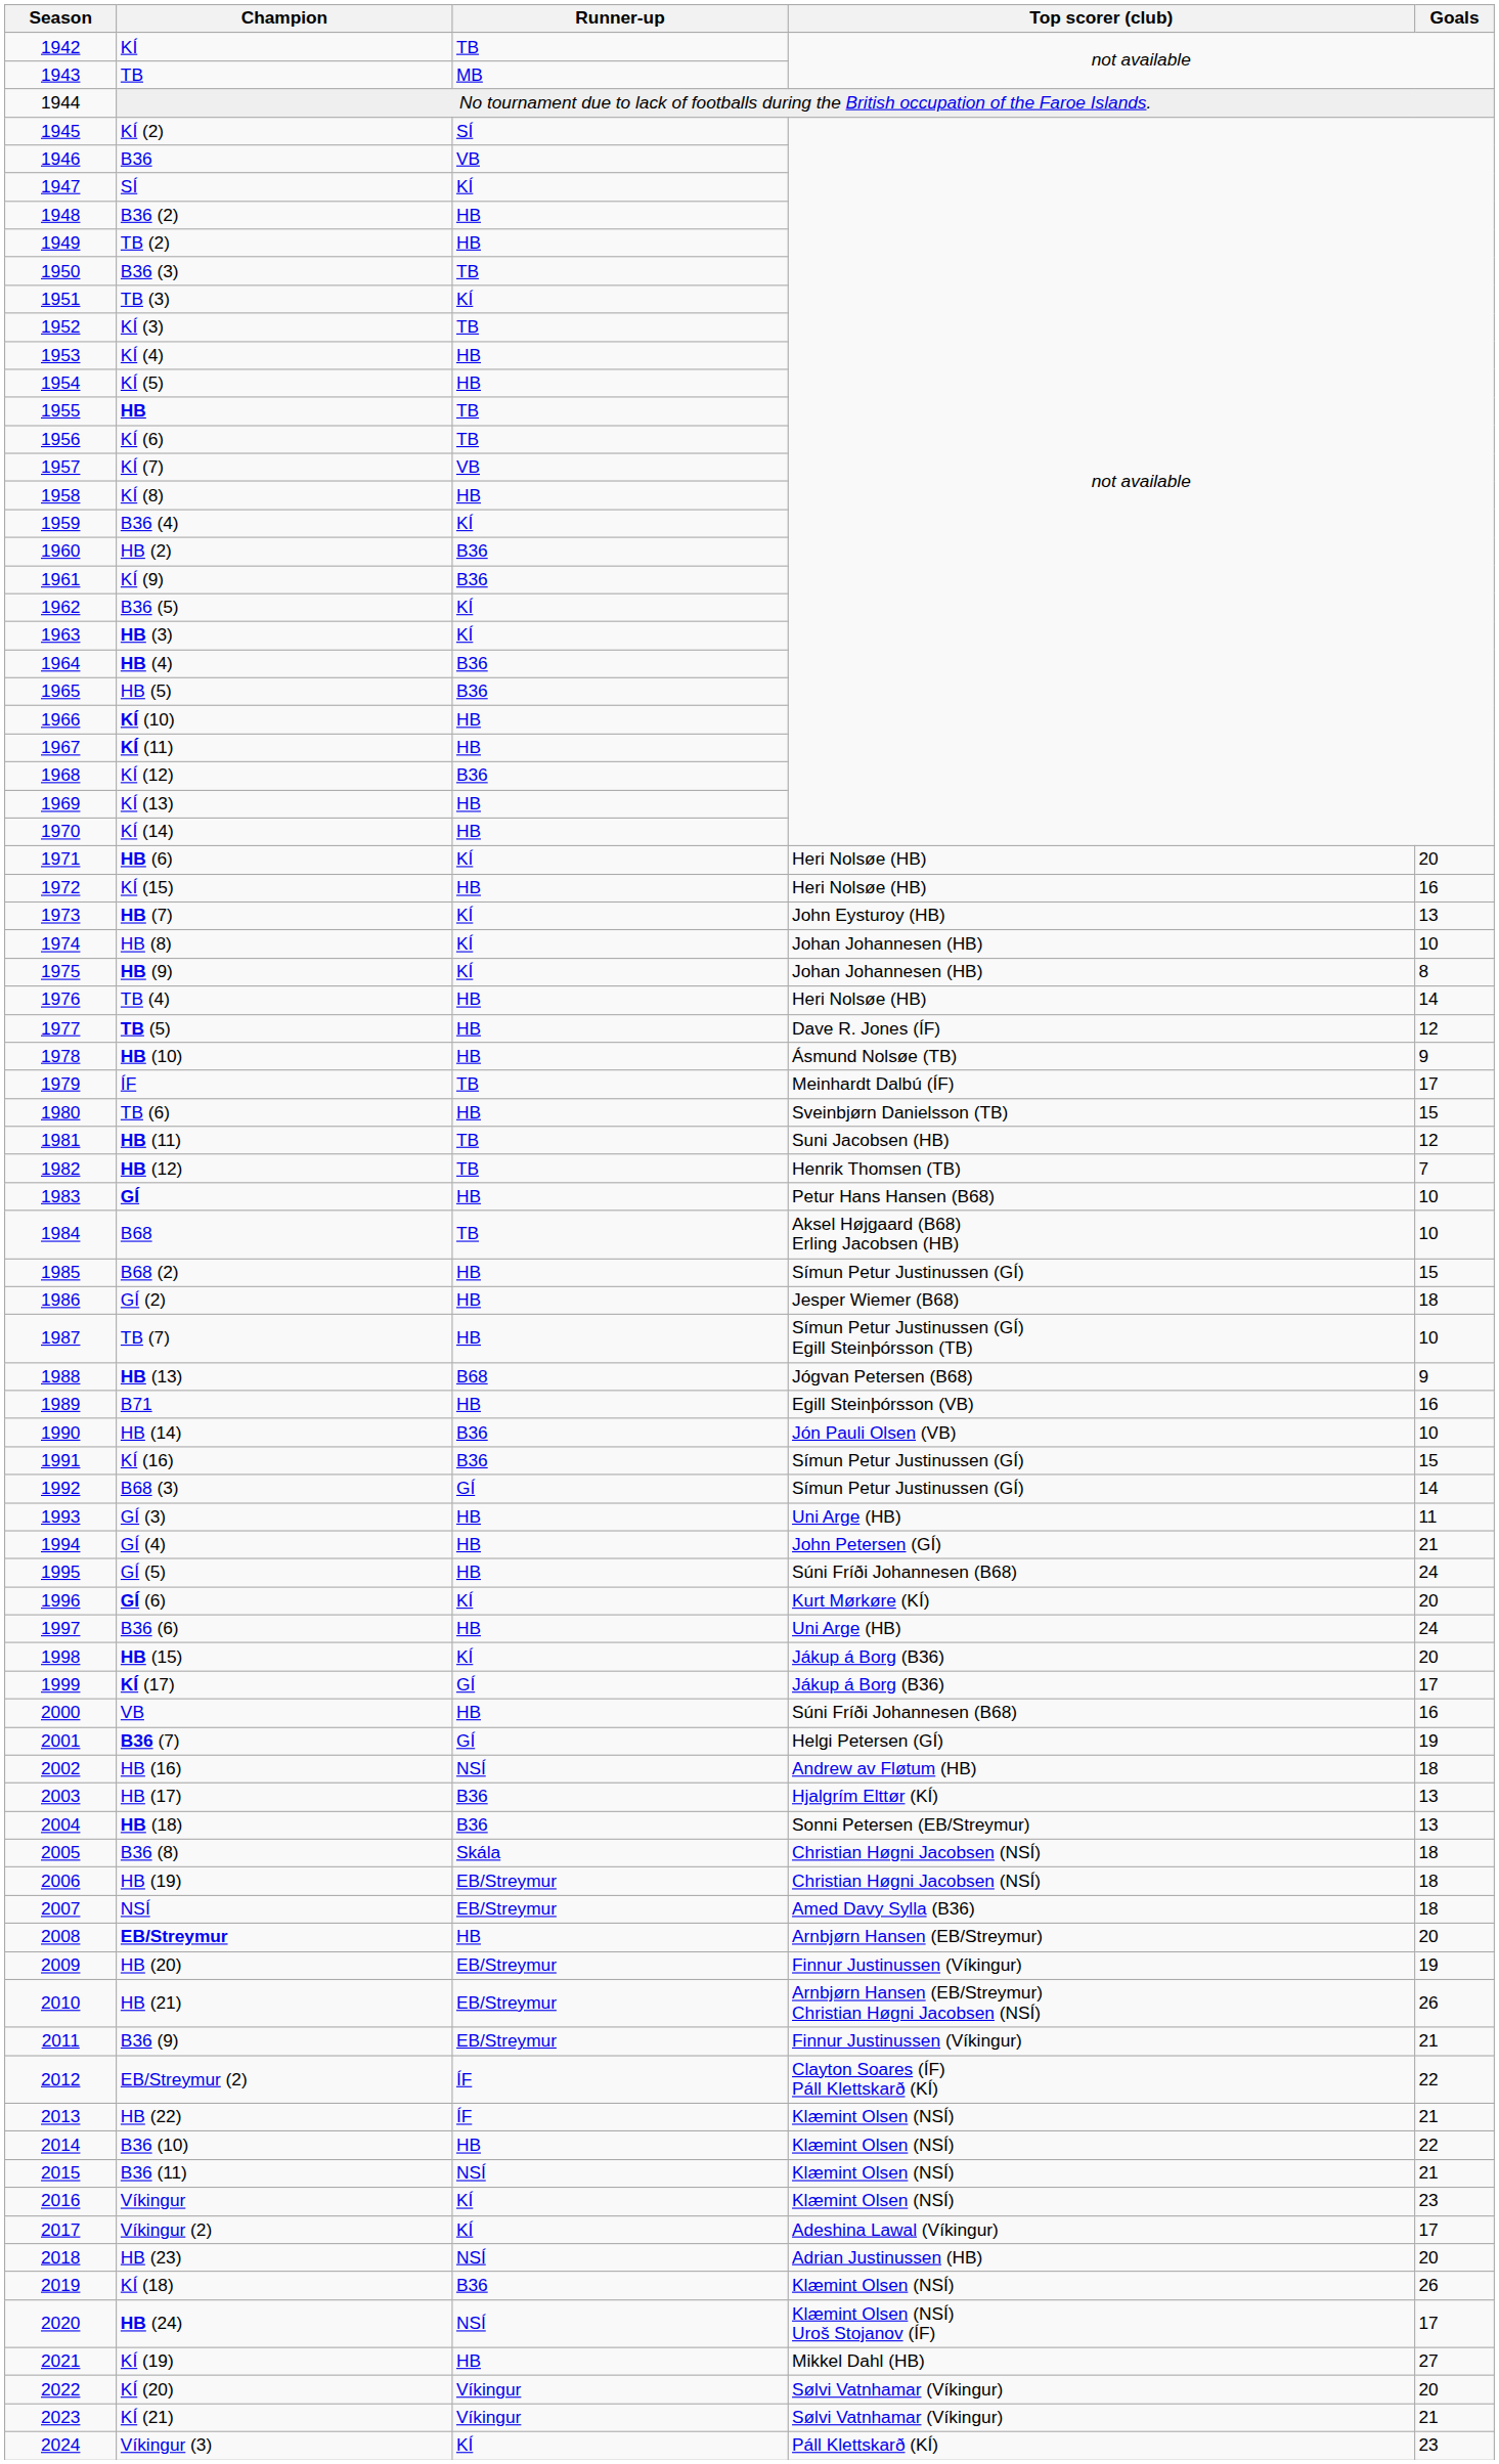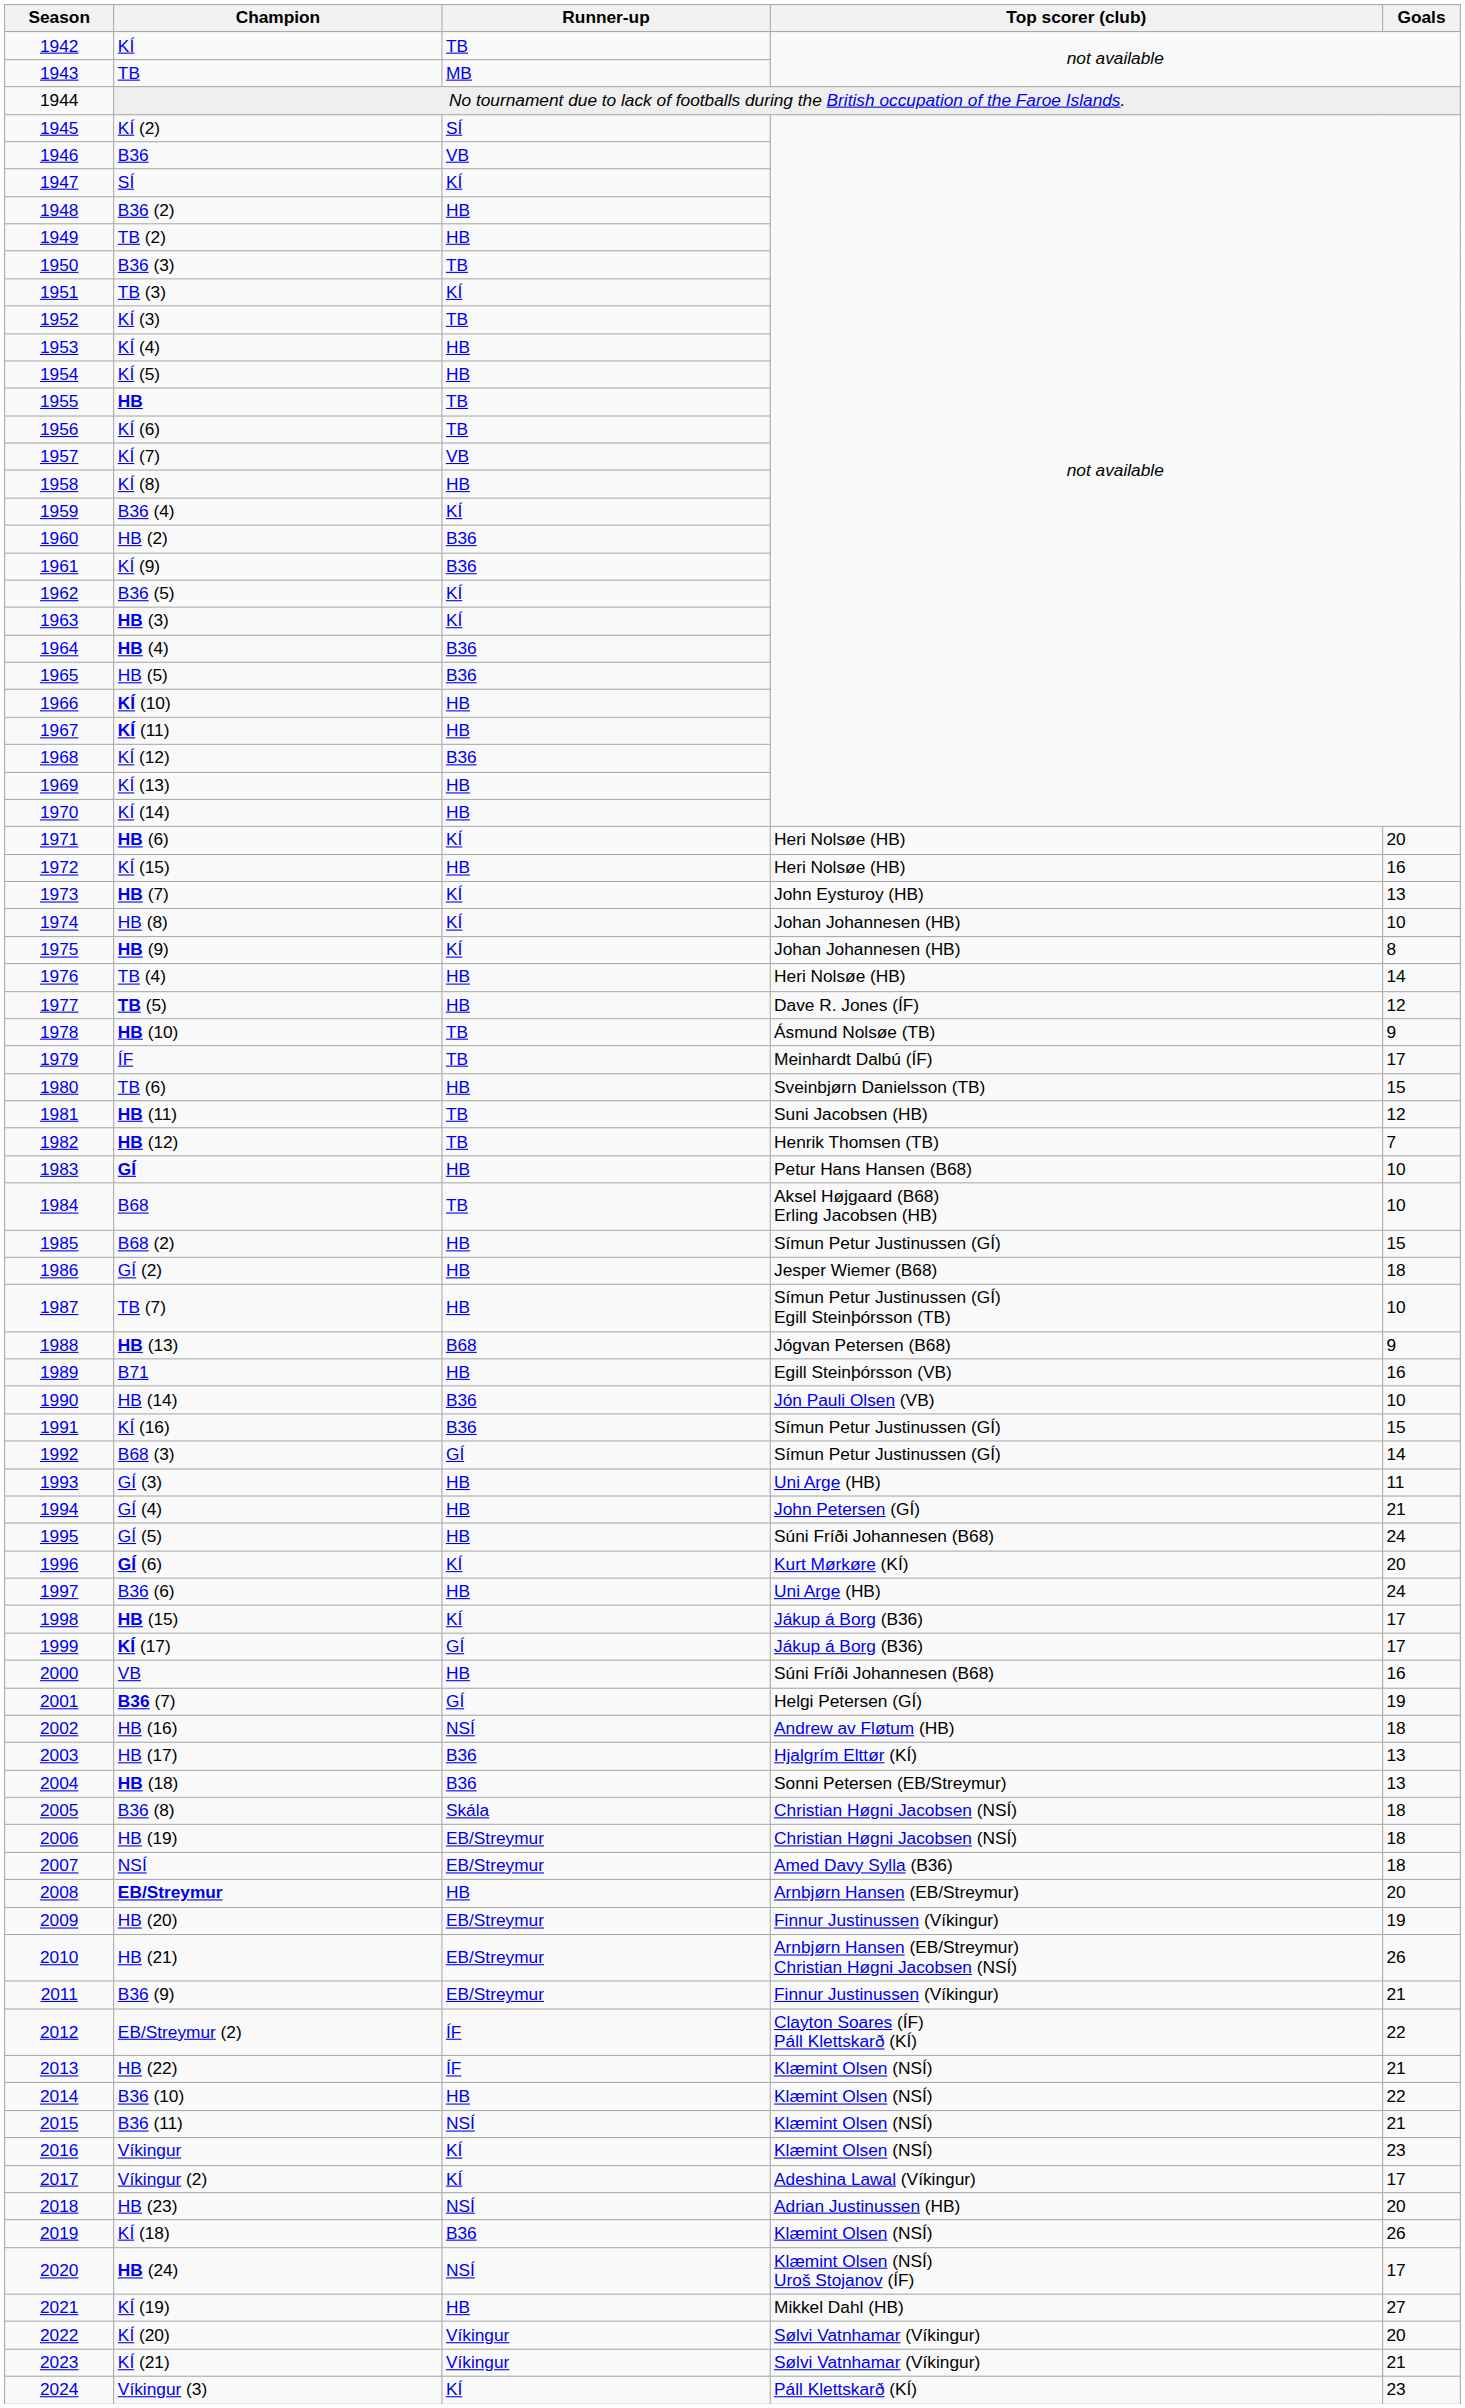HB (10) | Runner-up: HB -> TB
HB (15) | Goals: 20 -> 17
